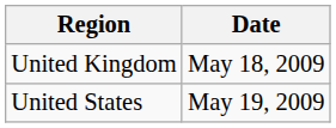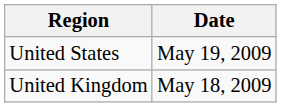rows swapped: United Kingdom <-> United States
